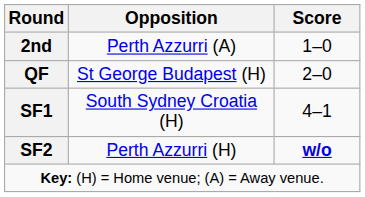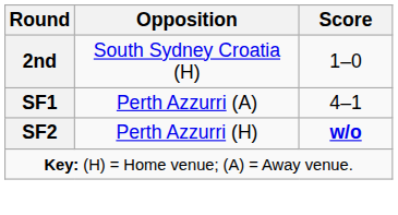2nd | Opposition: Perth Azzurri (A) -> South Sydney Croatia (H)
- row: QF | St George Budapest (H) | 2–0
SF1 | Opposition: South Sydney Croatia (H) -> Perth Azzurri (A)
